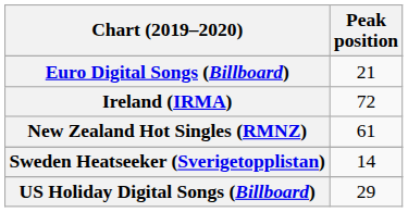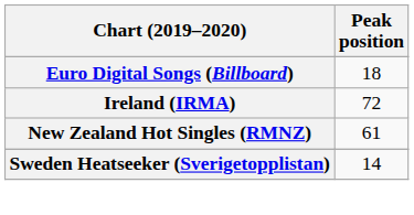Euro Digital Songs (Billboard) | Peak position: 21 -> 18
- row: US Holiday Digital Songs (Billboard) | 29
